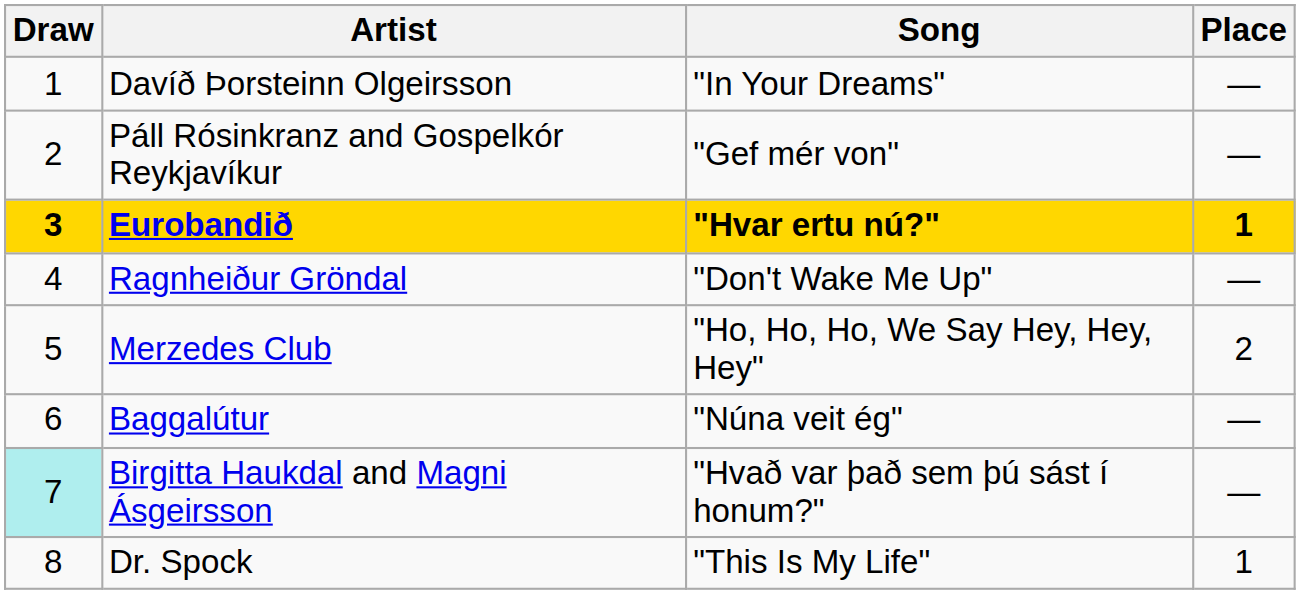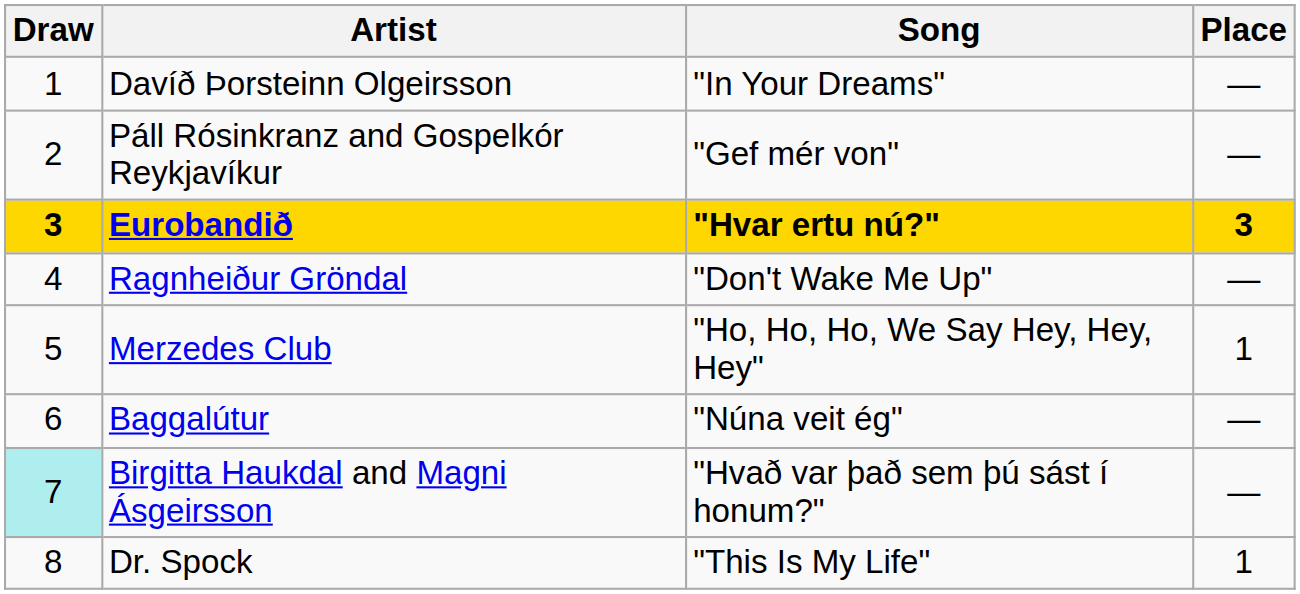Eurobandið | Place: 1 -> 3
Merzedes Club | Place: 2 -> 1
